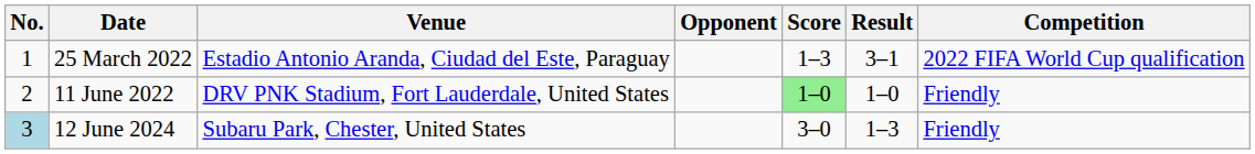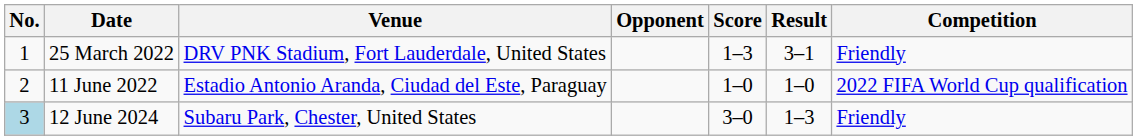25 March 2022 | Venue: Estadio Antonio Aranda, Ciudad del Este, Paraguay -> DRV PNK Stadium, Fort Lauderdale, United States
25 March 2022 | Competition: 2022 FIFA World Cup qualification -> Friendly
11 June 2022 | Venue: DRV PNK Stadium, Fort Lauderdale, United States -> Estadio Antonio Aranda, Ciudad del Este, Paraguay
11 June 2022 | Score: lightgreen background -> no background
11 June 2022 | Competition: Friendly -> 2022 FIFA World Cup qualification
